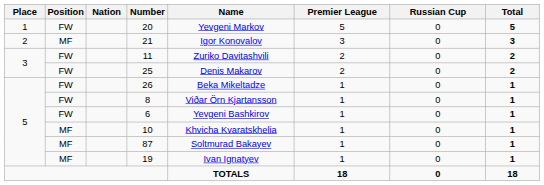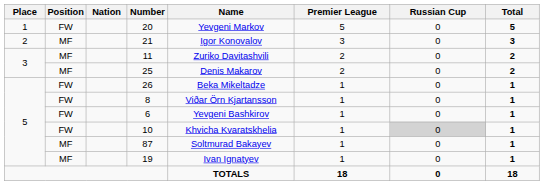11 | Position: FW -> MF
25 | Position: FW -> MF
10 | Position: MF -> FW
10 | Russian Cup: no background -> lightgrey background
